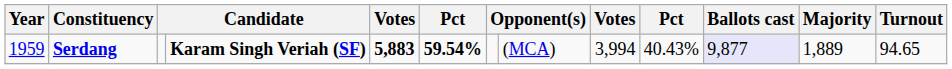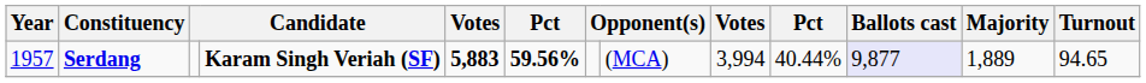Serdang | Year: 1959 -> 1957
Serdang | column 6: 59.54% -> 59.56%
Serdang | column 10: 40.43% -> 40.44%
